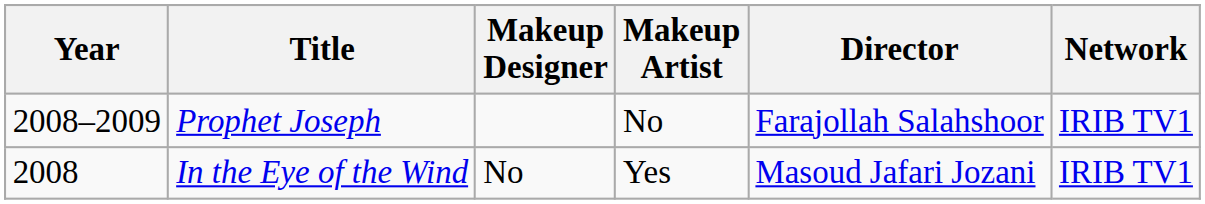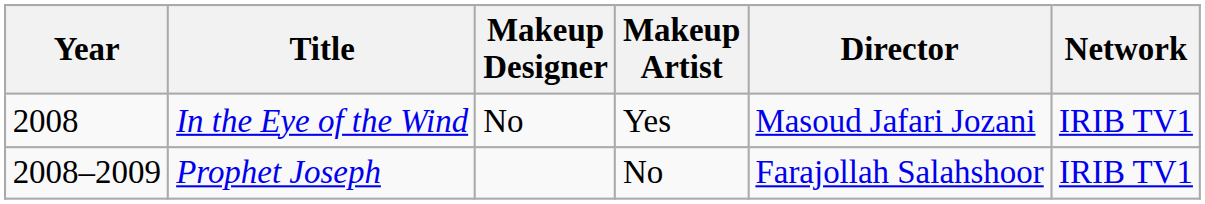rows swapped: Prophet Joseph <-> In the Eye of the Wind
